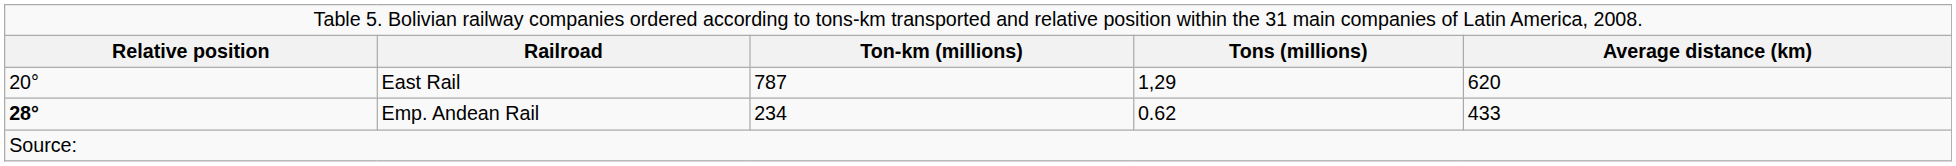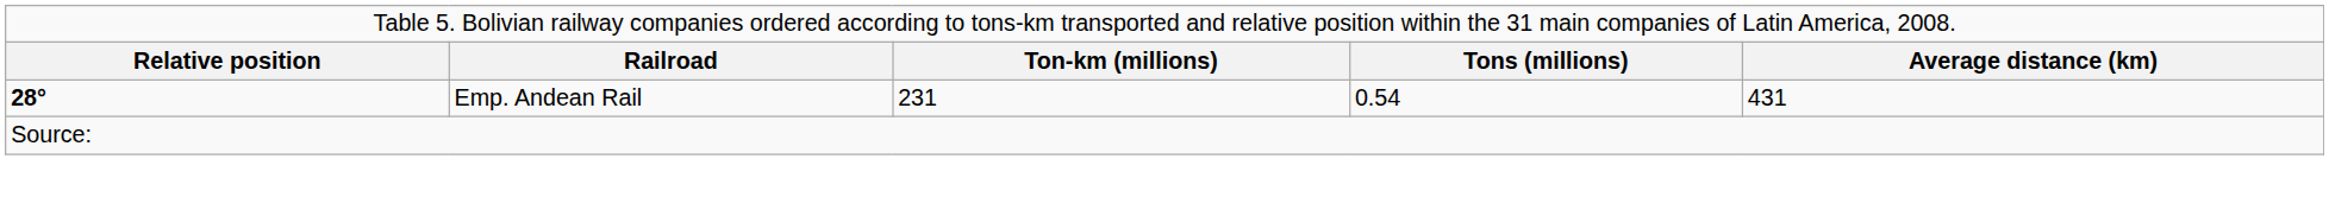- row: 20° | East Rail | 787 | 1,29 | 620
Emp. Andean Rail | column 3: 234 -> 231
Emp. Andean Rail | column 4: 0.62 -> 0.54
Emp. Andean Rail | column 5: 433 -> 431
